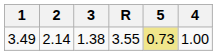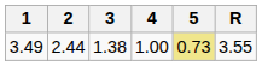columns swapped: 4 <-> R
3.49 | 2: 2.14 -> 2.44
